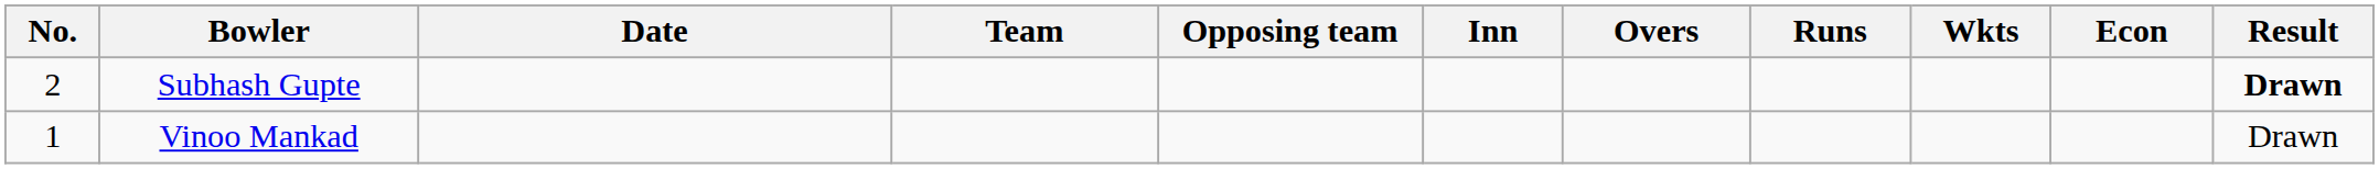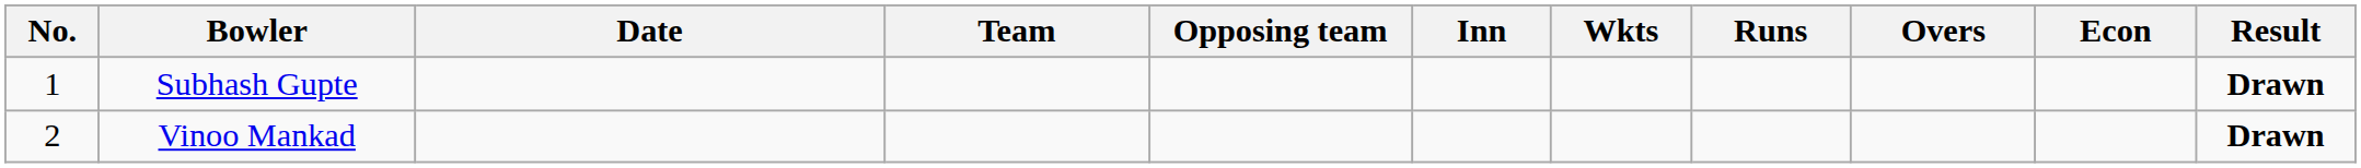columns swapped: Overs <-> Wkts
Subhash Gupte | No.: 2 -> 1
Vinoo Mankad | No.: 1 -> 2
Vinoo Mankad | Result: normal -> bold
